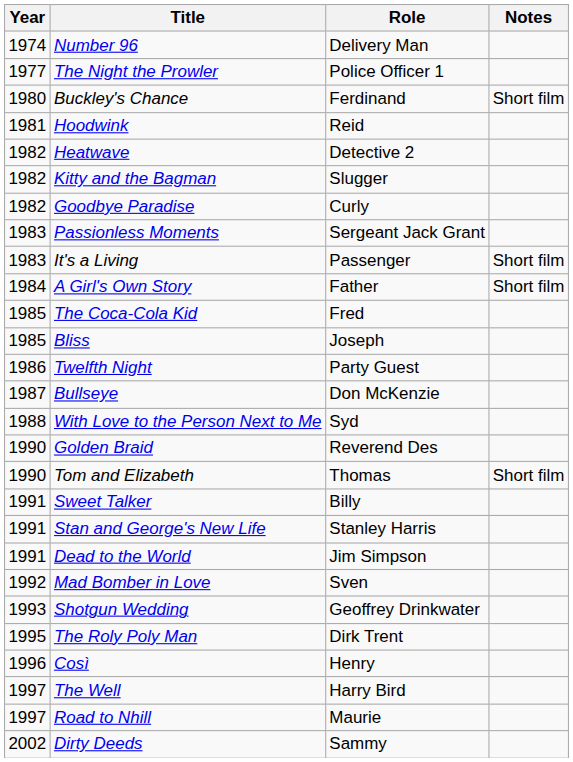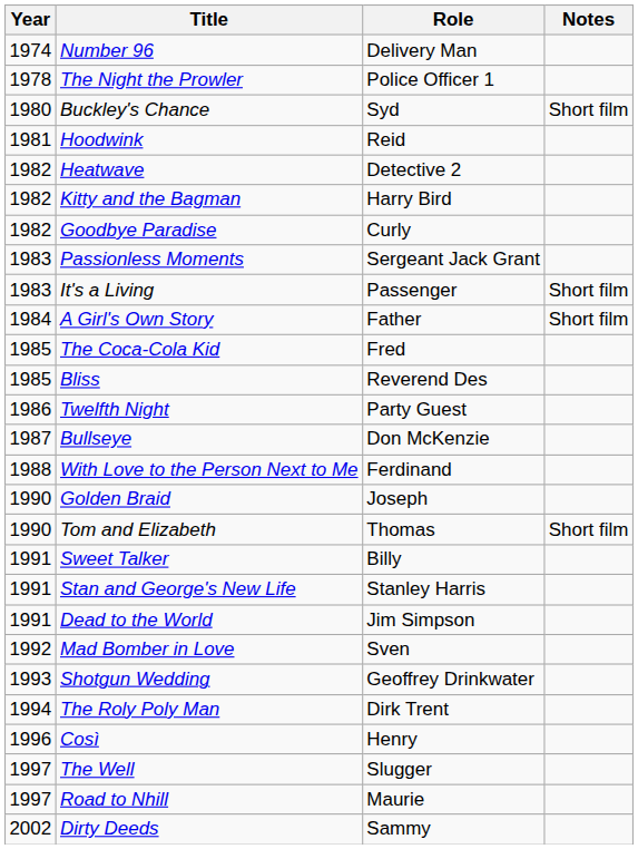The Night the Prowler | Year: 1977 -> 1978
Buckley's Chance | Role: Ferdinand -> Syd
Kitty and the Bagman | Role: Slugger -> Harry Bird
Bliss | Role: Joseph -> Reverend Des
With Love to the Person Next to Me | Role: Syd -> Ferdinand
Golden Braid | Role: Reverend Des -> Joseph
The Roly Poly Man | Year: 1995 -> 1994
The Well | Role: Harry Bird -> Slugger
